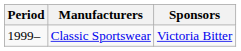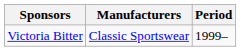columns swapped: Period <-> Sponsors
